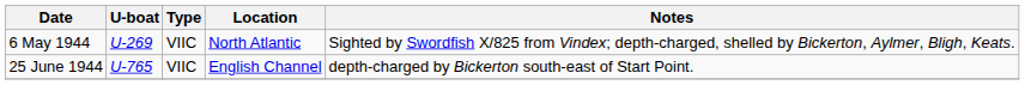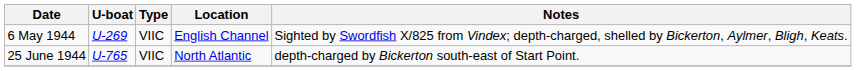6 May 1944 | Location: North Atlantic -> English Channel
25 June 1944 | Location: English Channel -> North Atlantic
